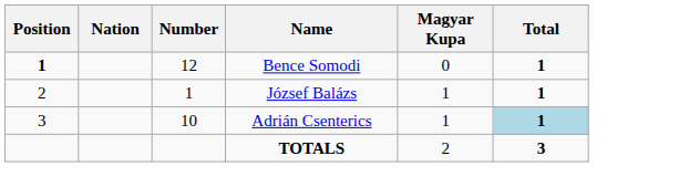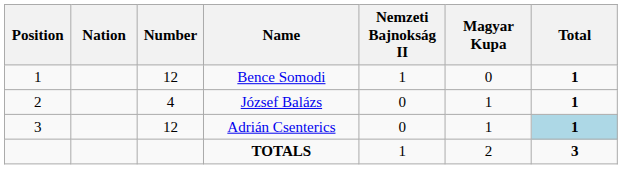+ column: Nemzeti Bajnokság II | 1 | 0 | 0 | 1
Bence Somodi | Position: bold -> normal
József Balázs | Number: 1 -> 4
Adrián Csenterics | Number: 10 -> 12
